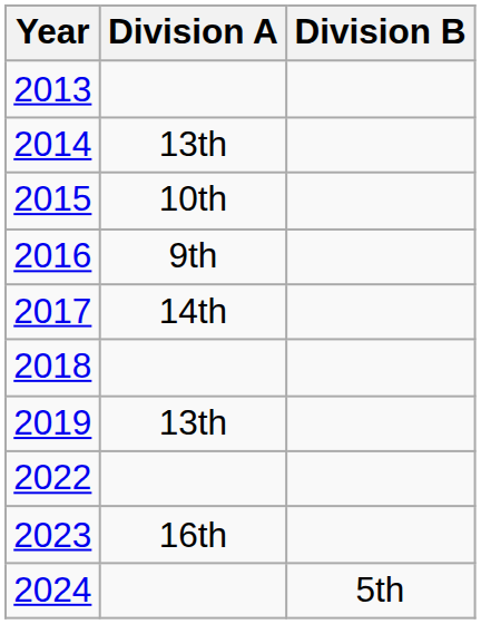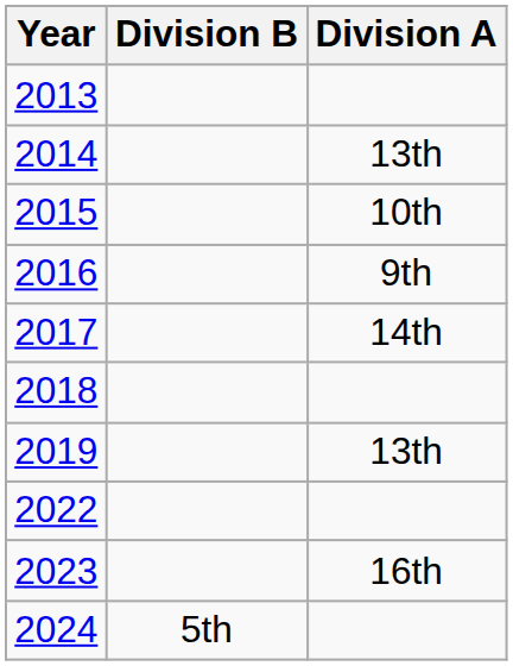columns swapped: Division A <-> Division B
